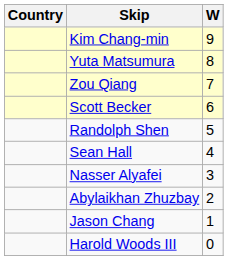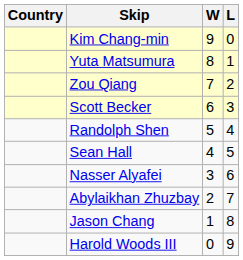+ column: L | 0 | 1 | 2 | 3 | 4 | 5 | 6 | 7 | 8 | 9
